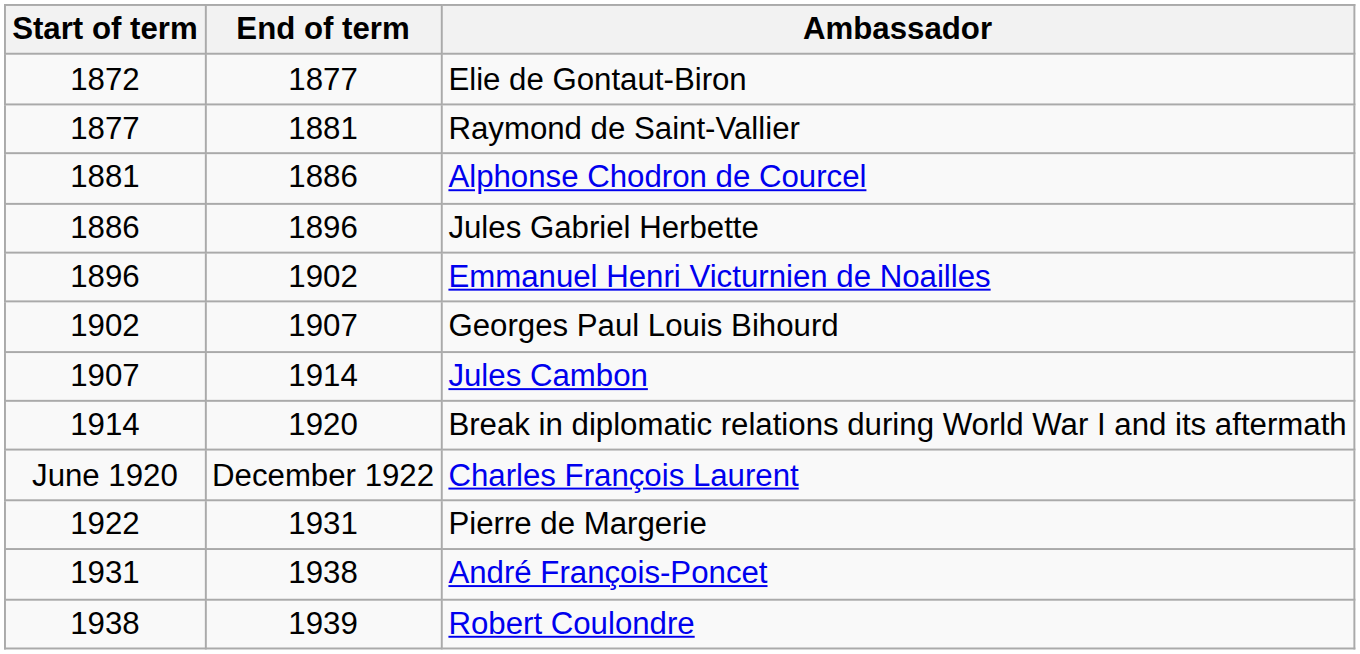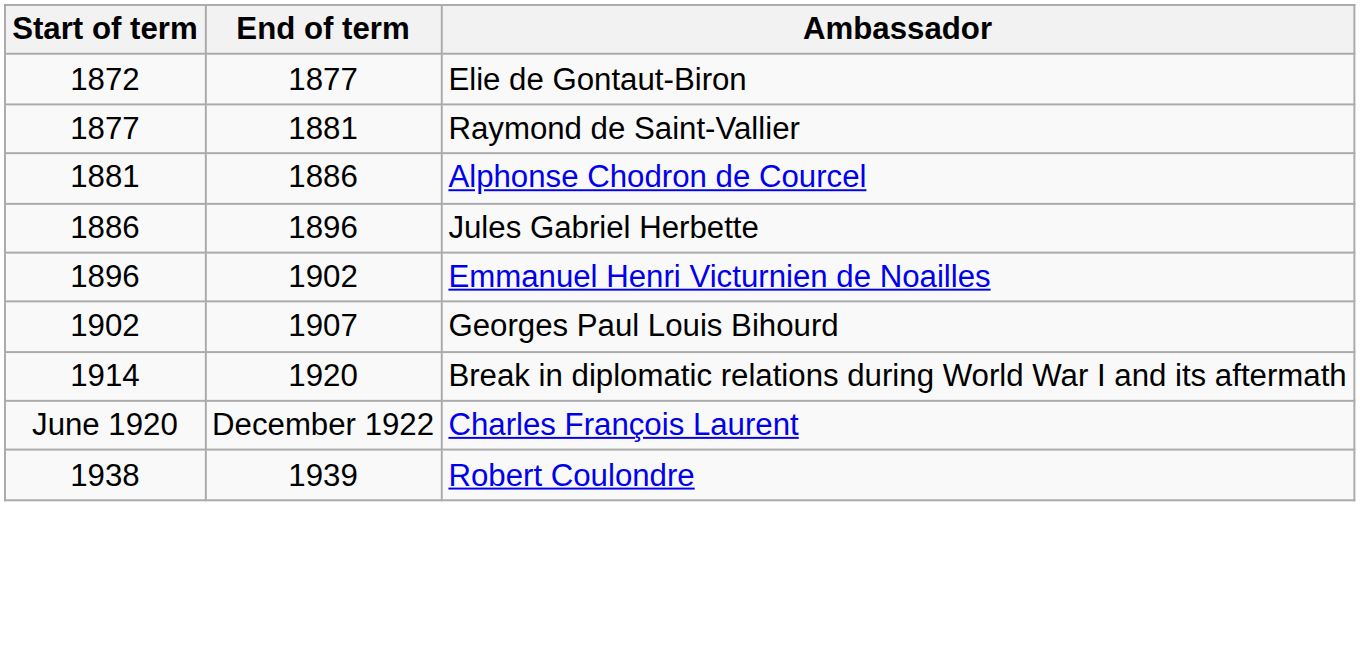- row: 1907 | 1914 | Jules Cambon
- row: 1922 | 1931 | Pierre de Margerie
- row: 1931 | 1938 | André François-Poncet
